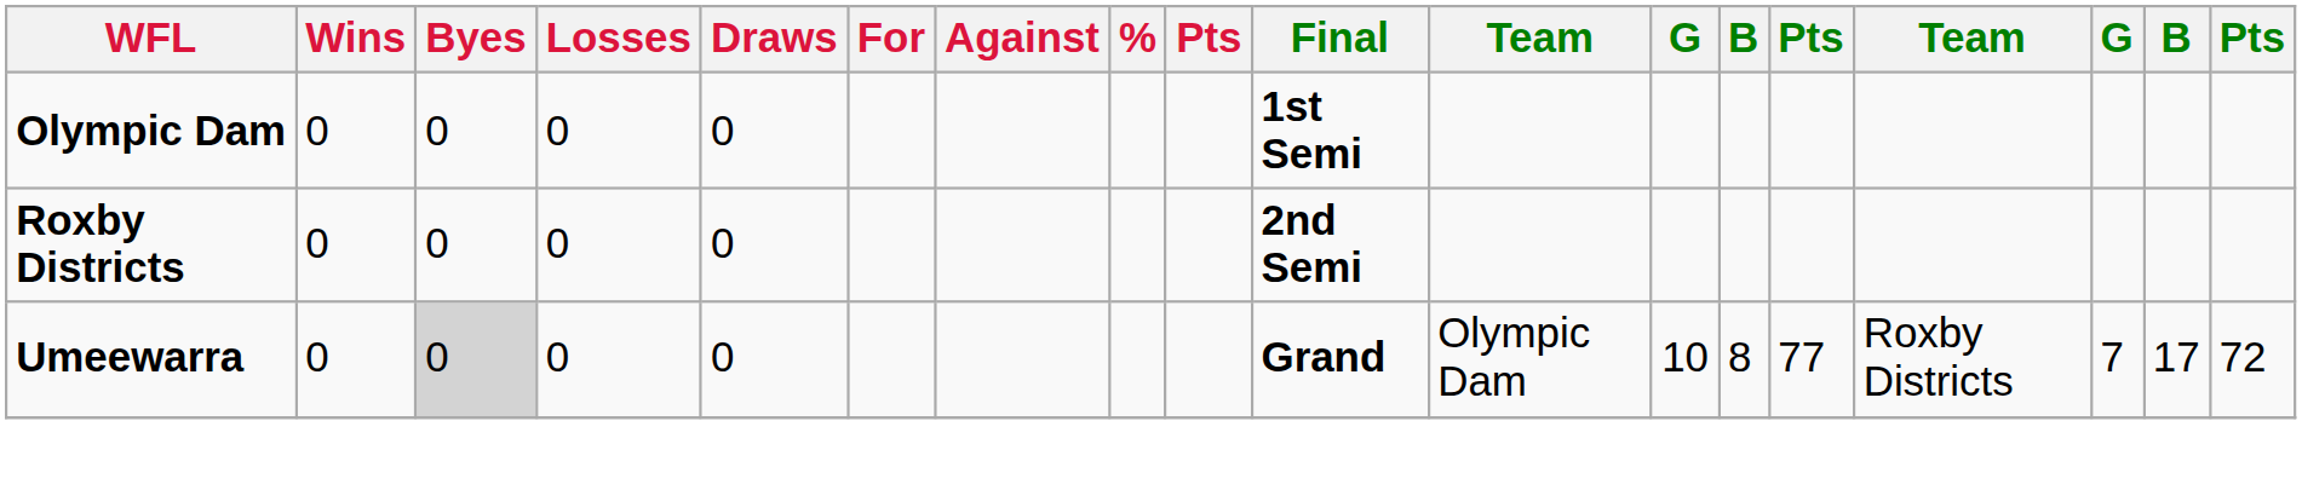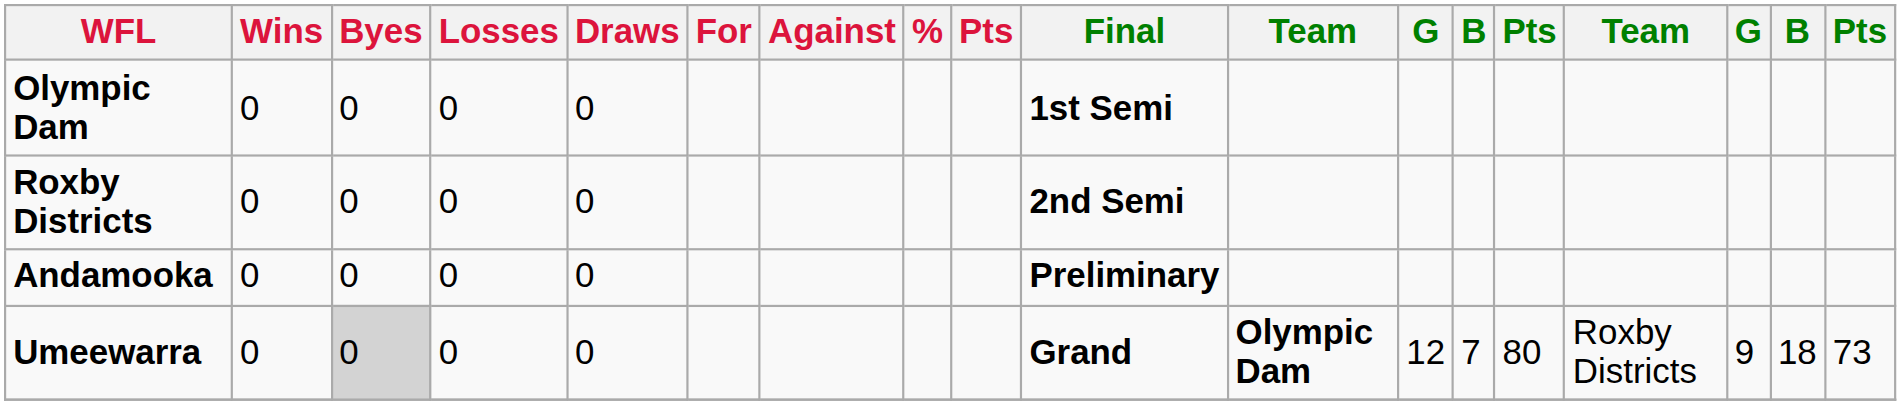+ row: Andamooka | 0 | 0 | 0 | 0 | Preliminary
Umeewarra | column 11: normal -> bold
Umeewarra | column 12: 10 -> 12
Umeewarra | column 13: 8 -> 7
Umeewarra | column 14: 77 -> 80
Umeewarra | column 16: 7 -> 9
Umeewarra | column 17: 17 -> 18
Umeewarra | column 18: 72 -> 73
